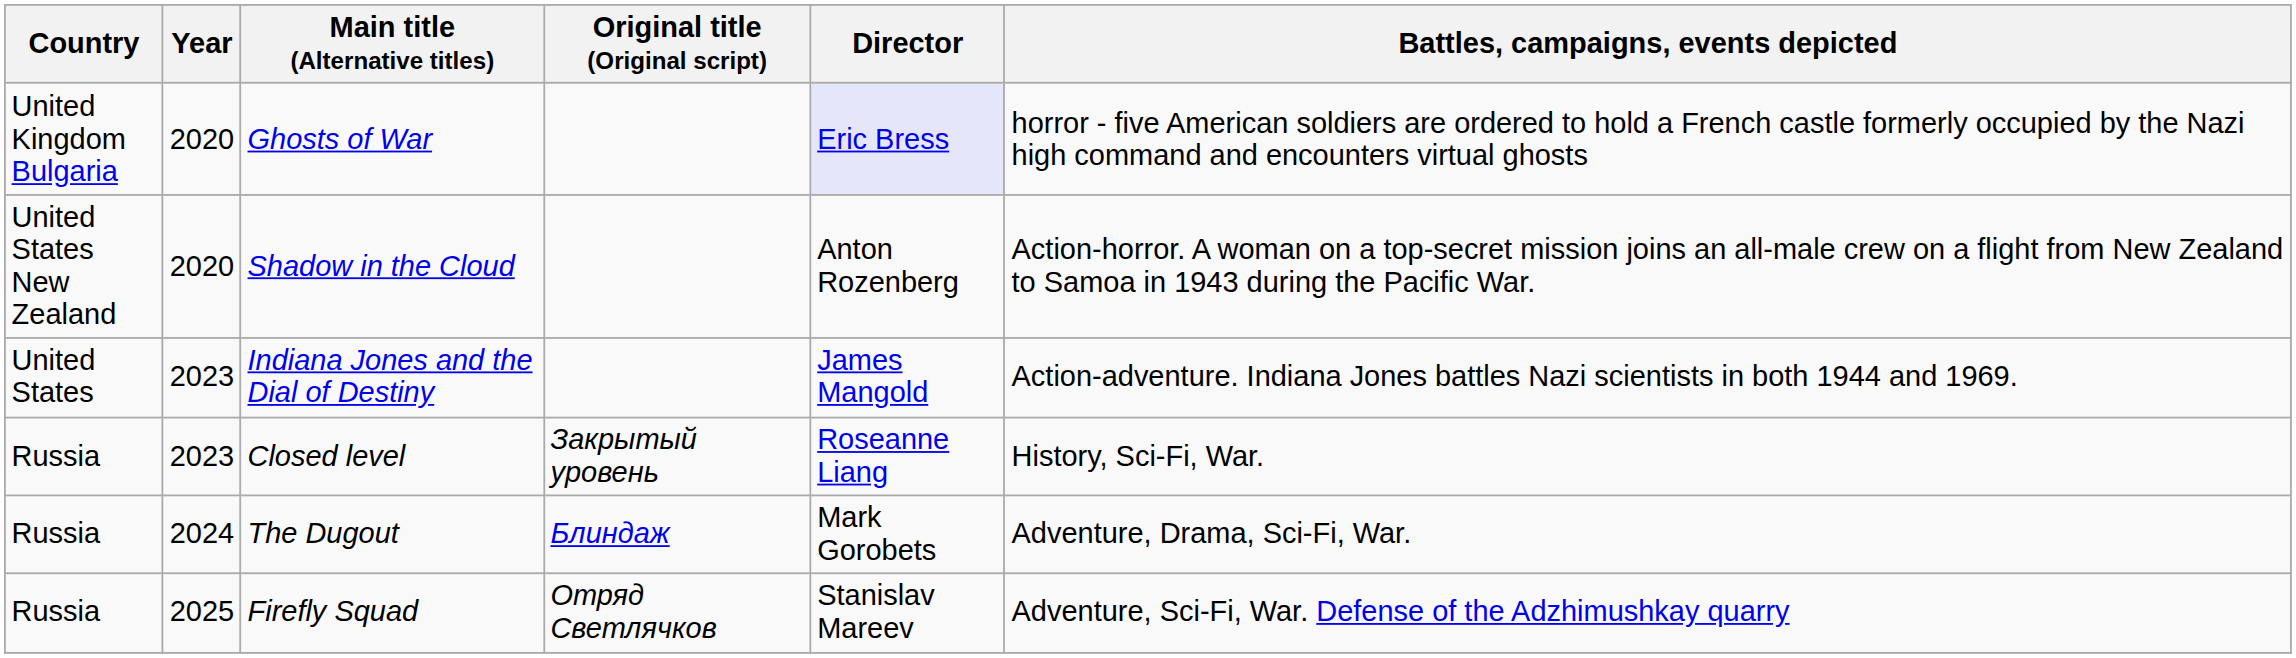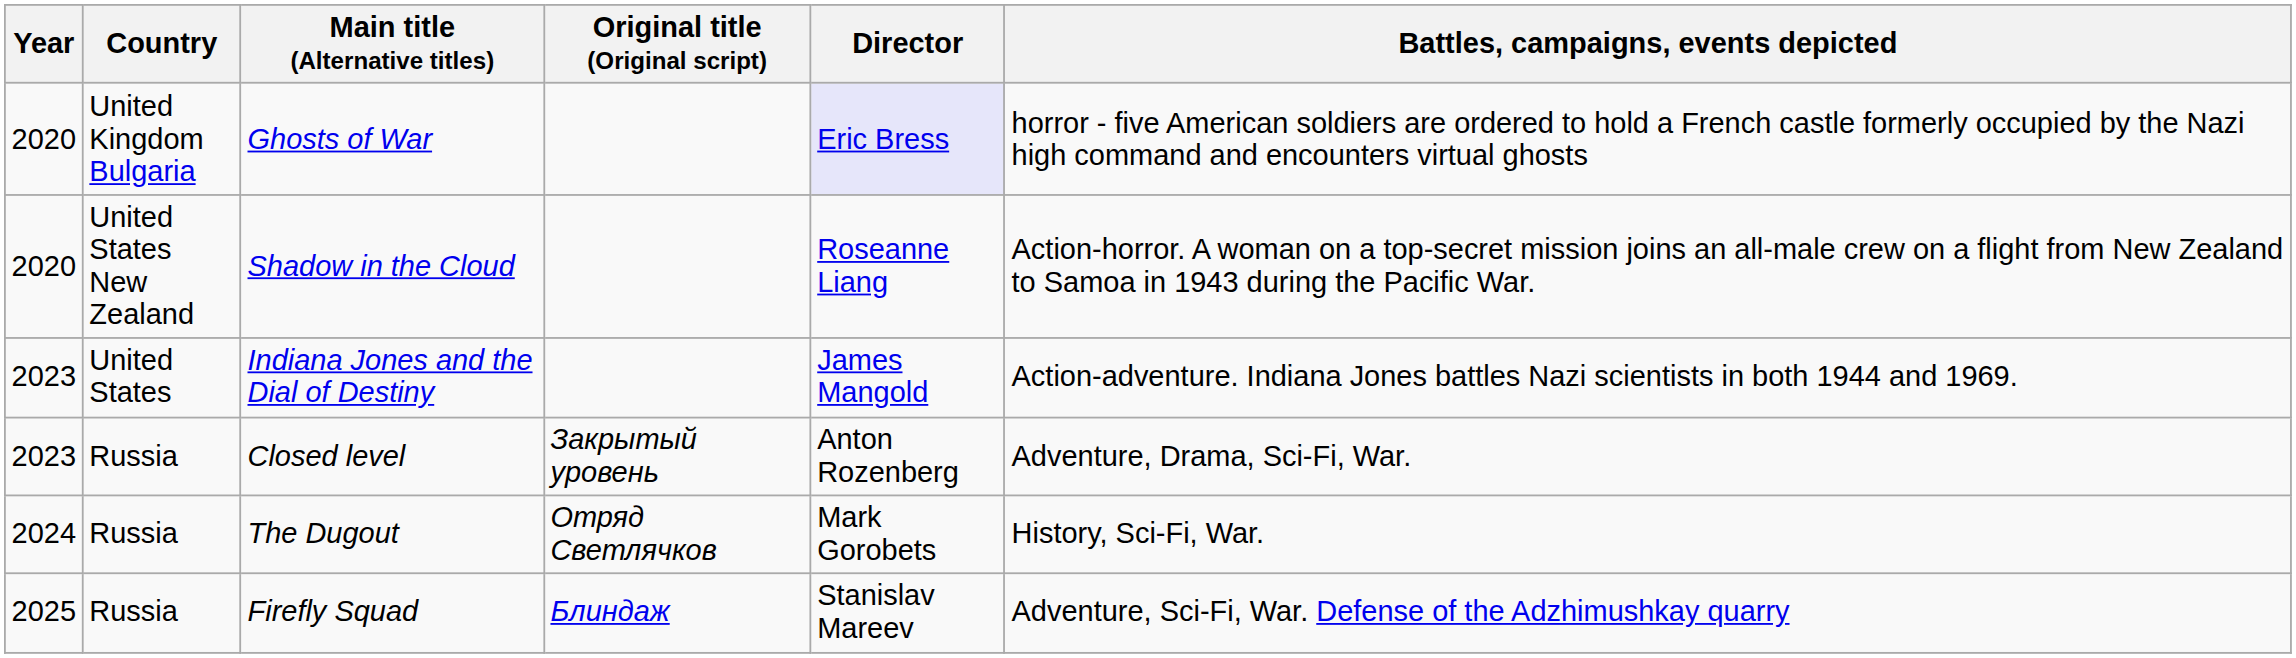columns swapped: Year <-> Country
Shadow in the Cloud | Director: Anton Rozenberg -> Roseanne Liang
Closed level | Director: Roseanne Liang -> Anton Rozenberg
Closed level | Battles, campaigns, events depicted: History, Sci-Fi, War. -> Adventure, Drama, Sci-Fi, War.
The Dugout | Original title (Original script): Блиндаж -> Отряд Светлячков
The Dugout | Battles, campaigns, events depicted: Adventure, Drama, Sci-Fi, War. -> History, Sci-Fi, War.
Firefly Squad | Original title (Original script): Отряд Светлячков -> Блиндаж
